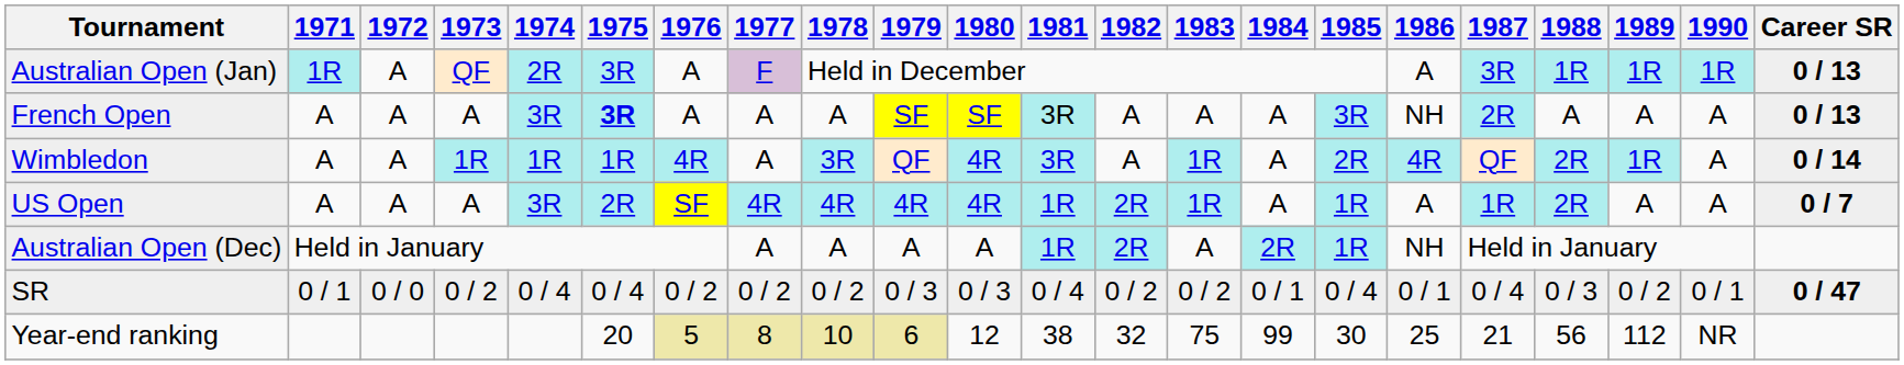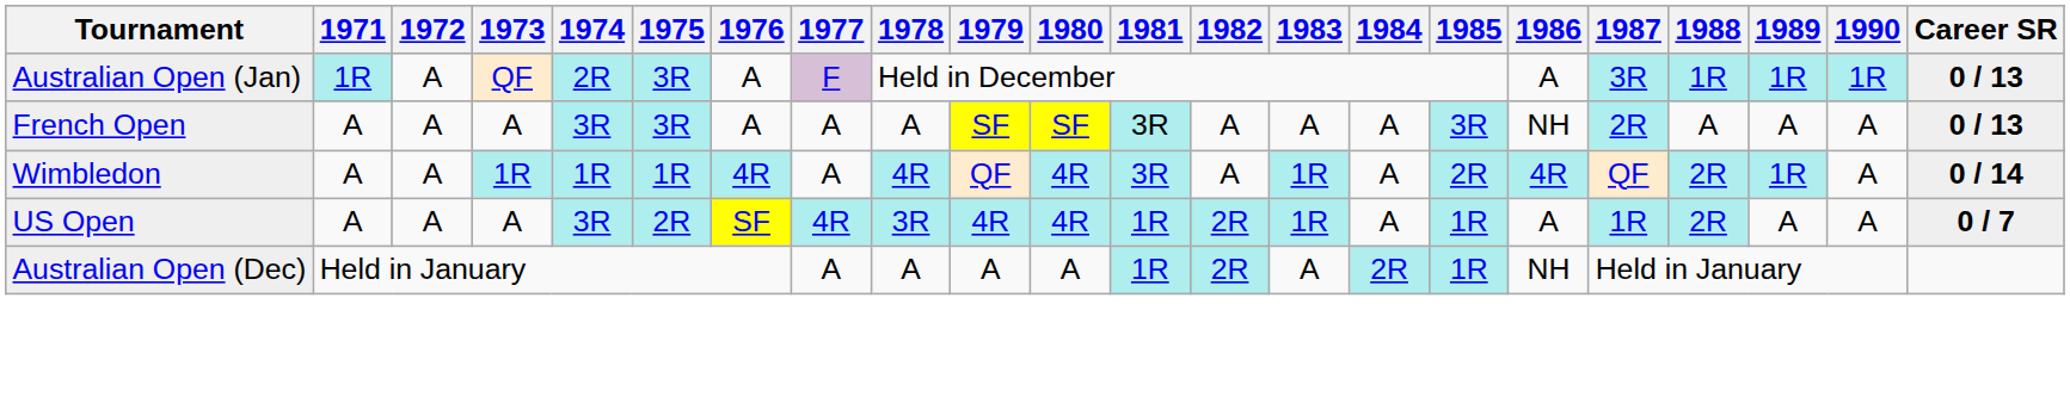French Open | 1975: bold -> normal
Wimbledon | 1978: 3R -> 4R
US Open | 1978: 4R -> 3R
- row: SR | 0 / 1 | 0 / 0 | 0 / 2 | 0 / 4 | 0 / 4 | 0 / 2 | 0 / 2 | 0 / 2 | 0 / 3 | 0 / 3 | 0 / 4 | 0 / 2 | 0 / 2 | 0 / 1 | 0 / 4 | 0 / 1 | 0 / 4 | 0 / 3 | 0 / 2 | 0 / 1 | 0 / 47
- row: Year-end ranking | 20 | 5 | 8 | 10 | 6 | 12 | 38 | 32 | 75 | 99 | 30 | 25 | 21 | 56 | 112 | NR
